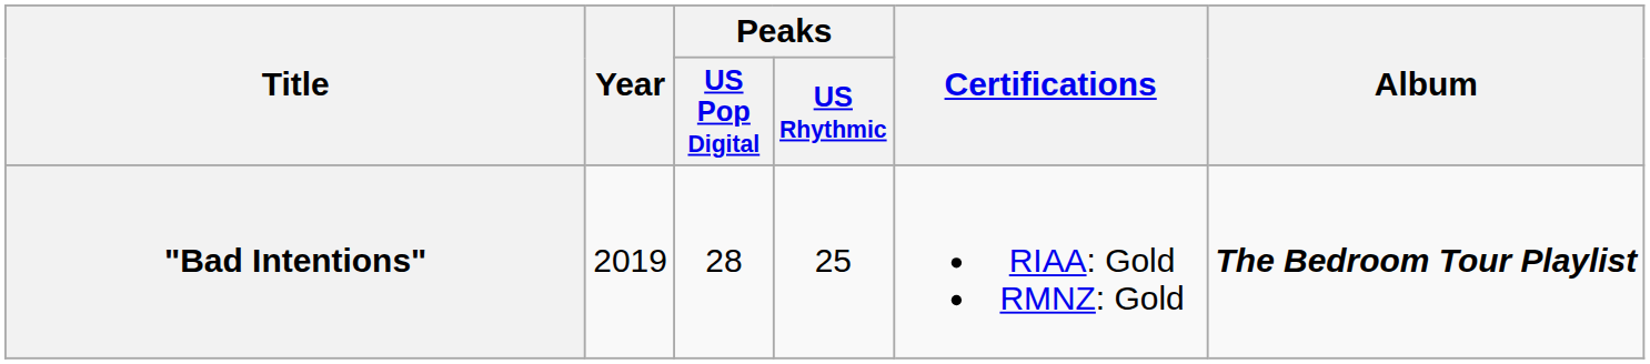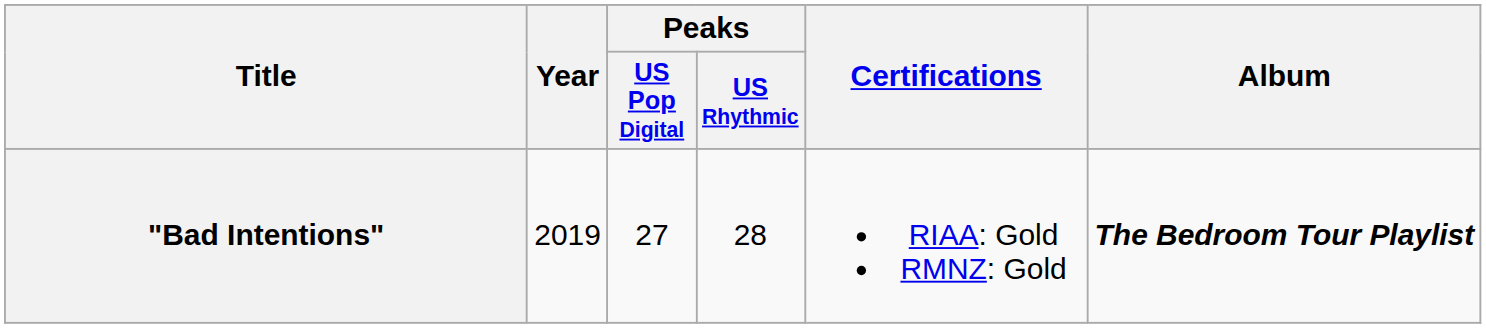"Bad Intentions" | Peaks / US Pop Digital: 28 -> 27
"Bad Intentions" | Peaks / US Rhythmic: 25 -> 28
